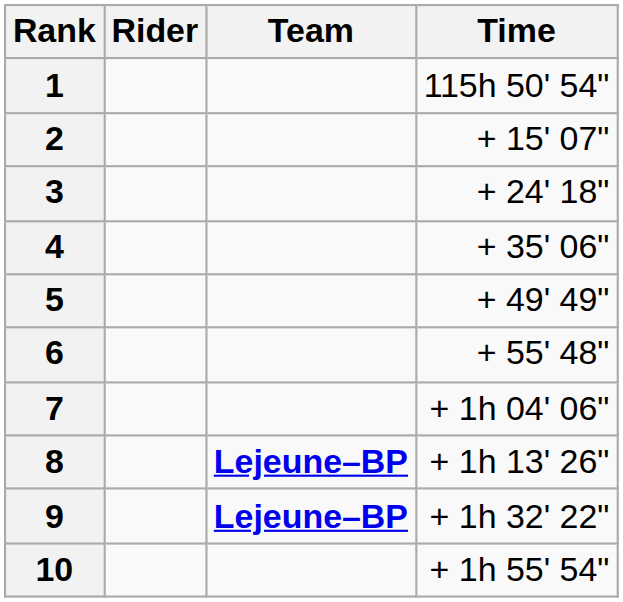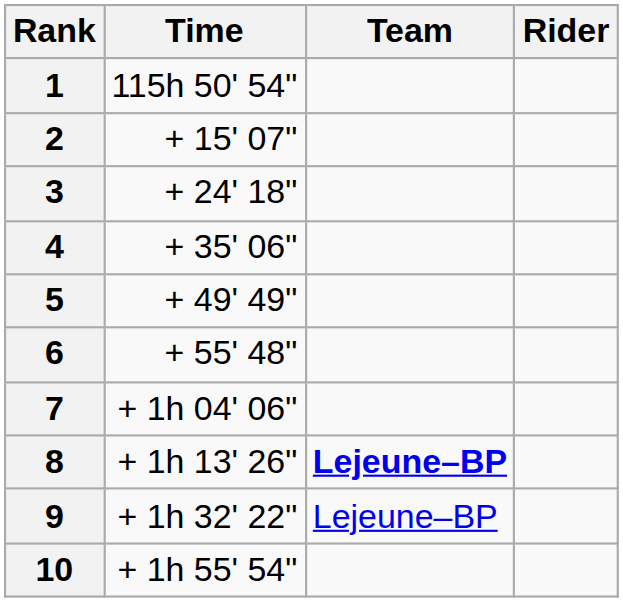columns swapped: Rider <-> Time
9 | Team: bold -> normal
